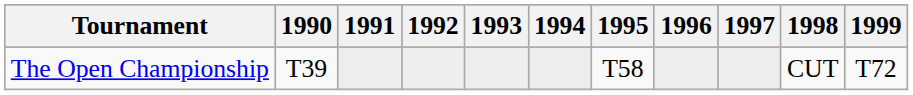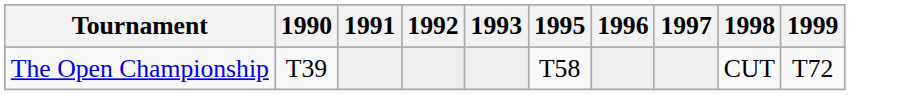- column: 1994
